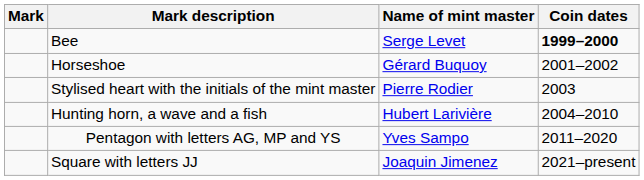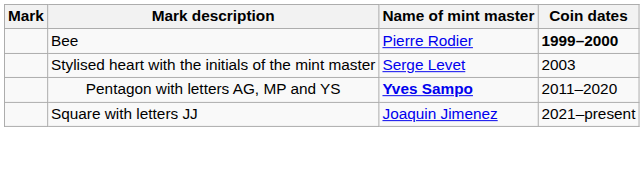Bee | Name of mint master: Serge Levet -> Pierre Rodier
- row: Horseshoe | Gérard Buquoy | 2001–2002
Stylised heart with the initials of the mint master | Name of mint master: Pierre Rodier -> Serge Levet
- row: Hunting horn, a wave and a fish | Hubert Larivière | 2004–2010
Pentagon with letters AG, MP and YS | Name of mint master: normal -> bold
